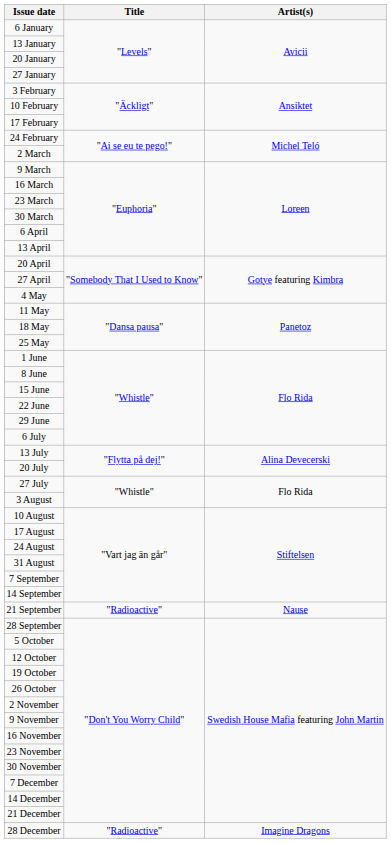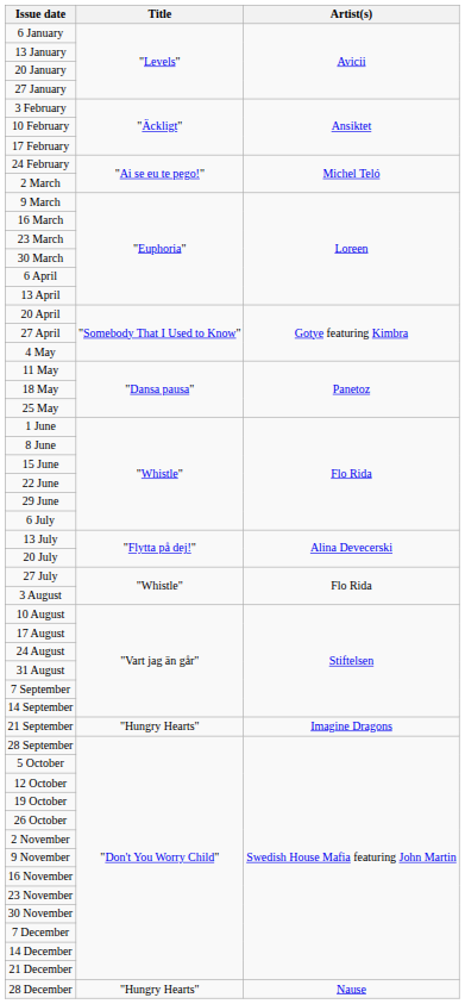21 September | Title: "Radioactive" -> "Hungry Hearts"
21 September | Artist(s): Nause -> Imagine Dragons
28 December | Title: "Radioactive" -> "Hungry Hearts"
28 December | Artist(s): Imagine Dragons -> Nause
